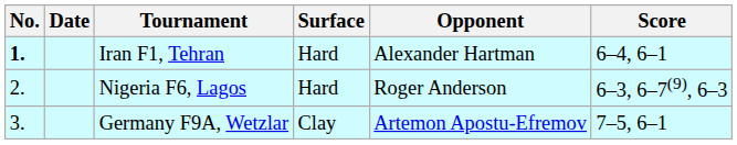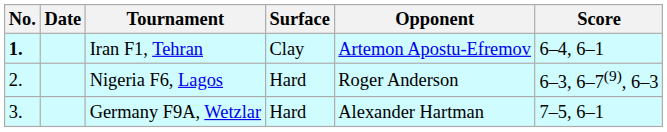Iran F1, Tehran | Surface: Hard -> Clay
Iran F1, Tehran | Opponent: Alexander Hartman -> Artemon Apostu-Efremov
Germany F9A, Wetzlar | Surface: Clay -> Hard
Germany F9A, Wetzlar | Opponent: Artemon Apostu-Efremov -> Alexander Hartman
